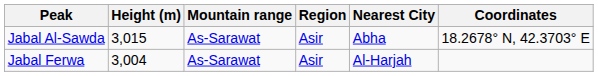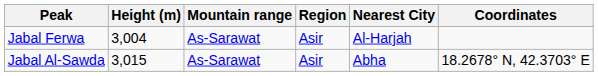rows swapped: Jabal Ferwa <-> Jabal Al-Sawda
